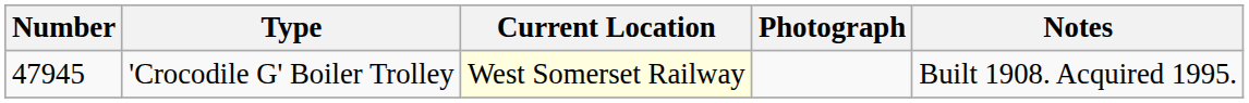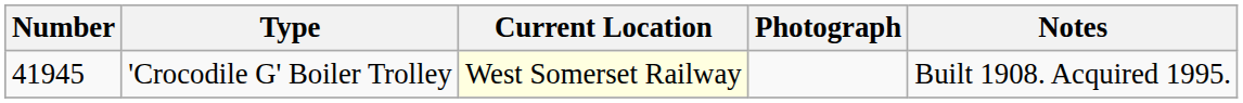'Crocodile G' Boiler Trolley | Number: 47945 -> 41945
